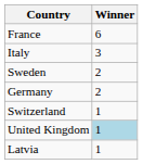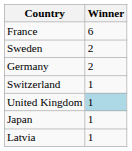- row: Italy | 3
+ row: Japan | 1
